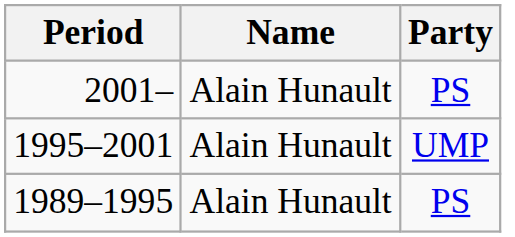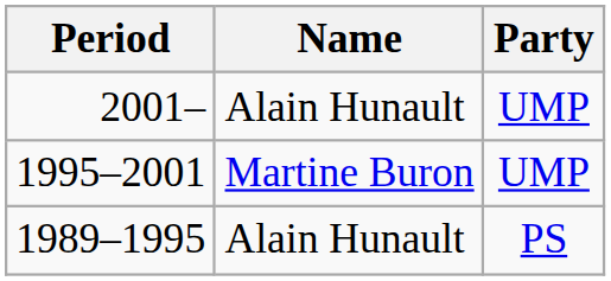2001– | Party: PS -> UMP
1995–2001 | Name: Alain Hunault -> Martine Buron
